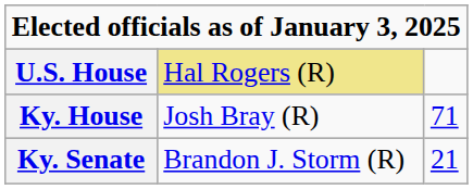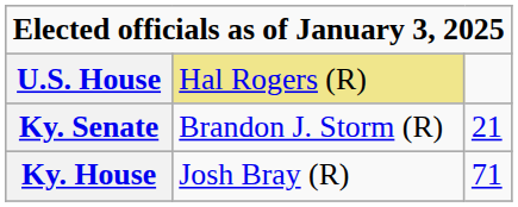rows swapped: Ky. Senate <-> Ky. House
